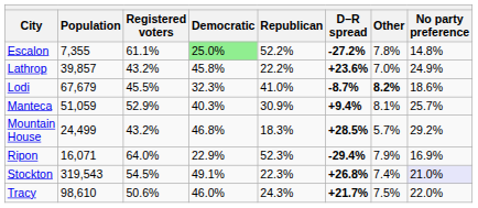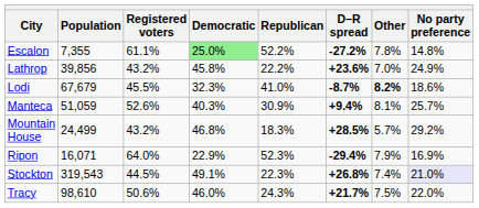Lathrop | Population: 39,857 -> 39,856
Manteca | Registered voters: 52.9% -> 52.6%
Stockton | Registered voters: 54.5% -> 44.5%
